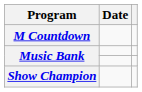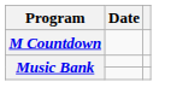- row: Show Champion
